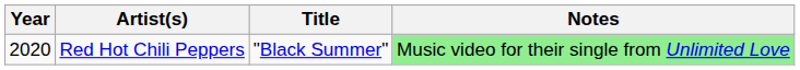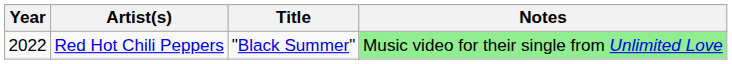Red Hot Chili Peppers | Year: 2020 -> 2022
